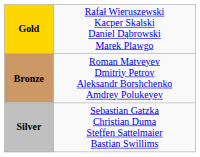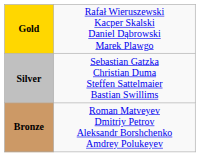rows swapped: Silver <-> Bronze
